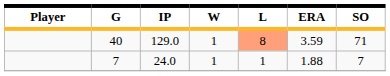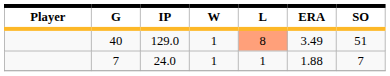40 | ERA: 3.59 -> 3.49
40 | SO: 71 -> 51
